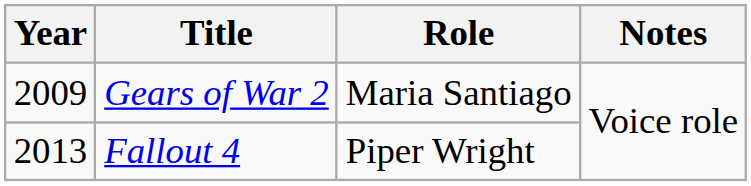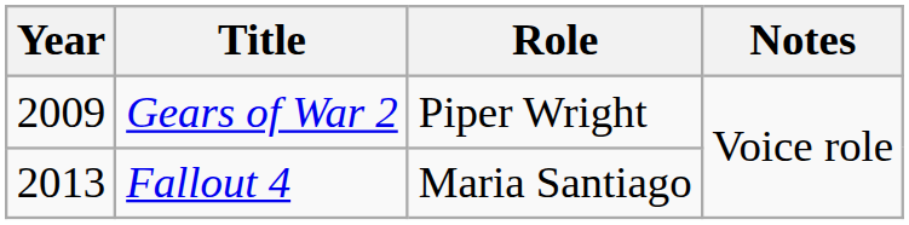Gears of War 2 | Role: Maria Santiago -> Piper Wright
Fallout 4 | Role: Piper Wright -> Maria Santiago
